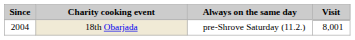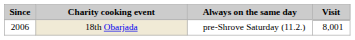18th Obarjada | Since: 2004 -> 2006
